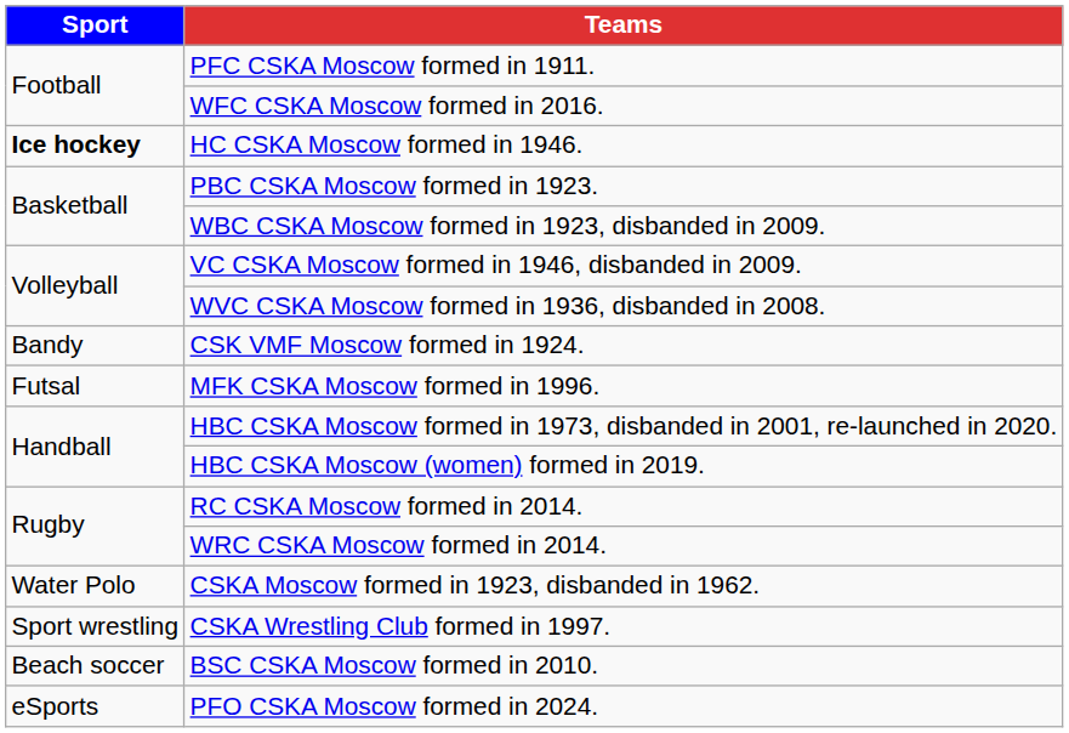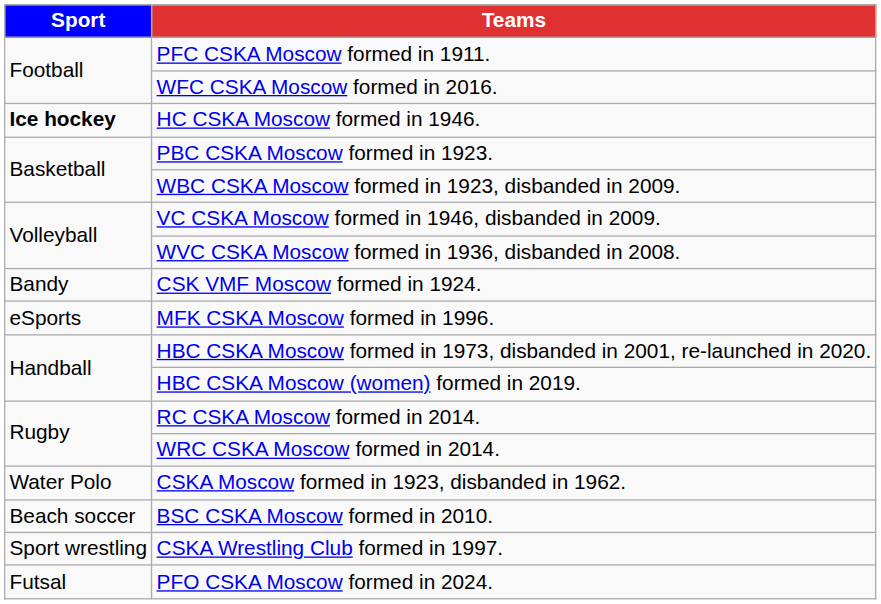MFK CSKA Moscow formed in 1996. | Sport: Futsal -> eSports
rows swapped: BSC CSKA Moscow formed in 2010. <-> CSKA Wrestling Club formed in 1997.
PFO CSKA Moscow formed in 2024. | Sport: eSports -> Futsal
